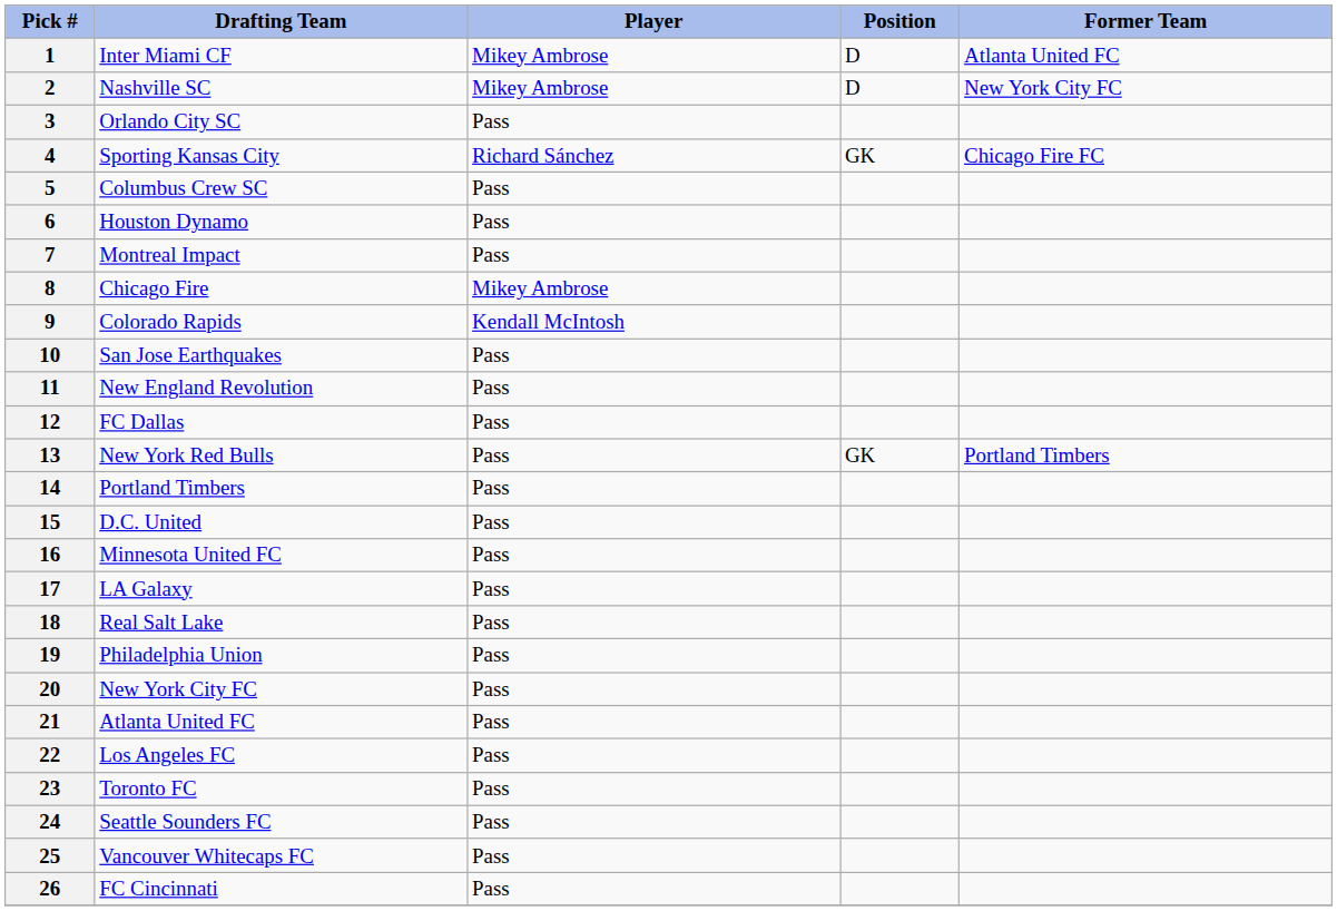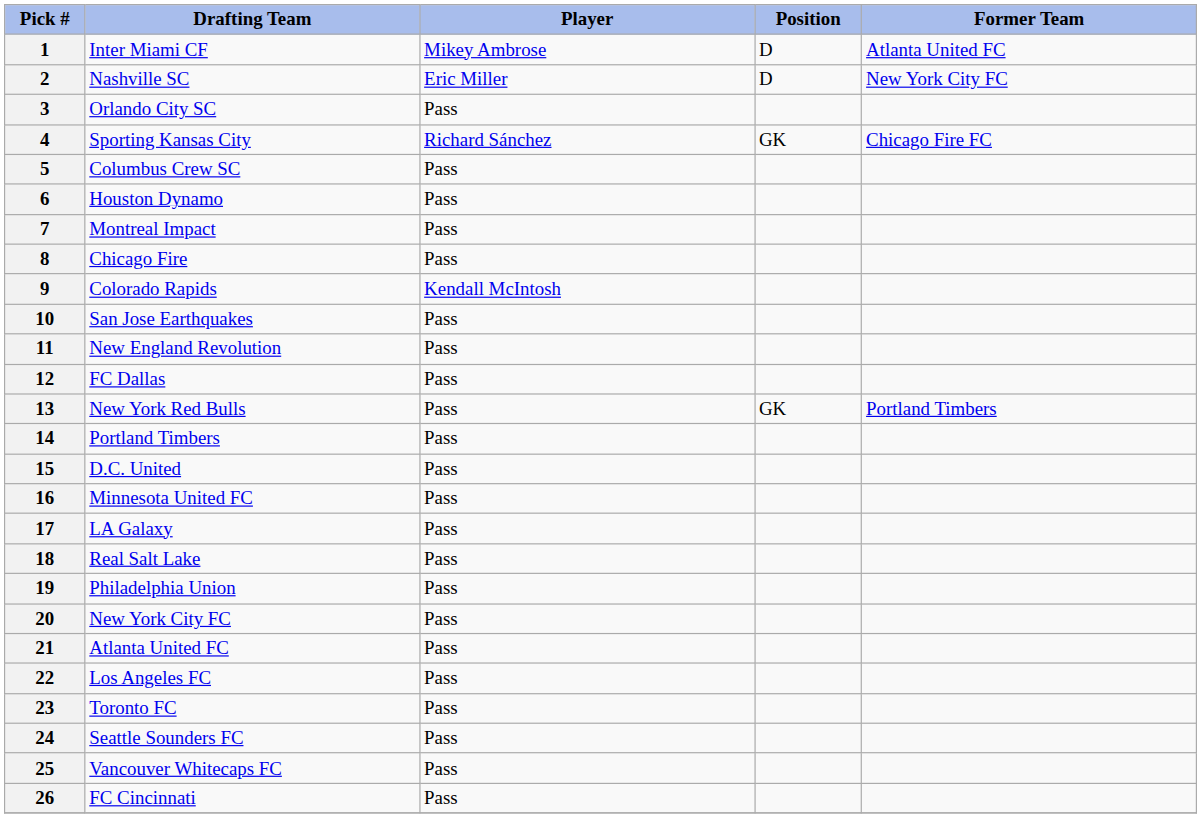2 | Player: Mikey Ambrose -> Eric Miller
8 | Player: Mikey Ambrose -> Pass
